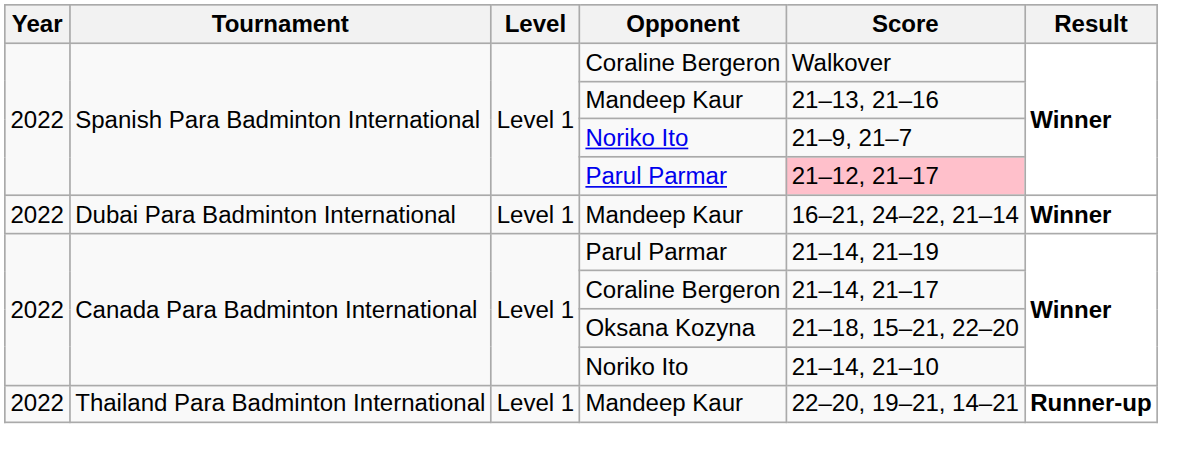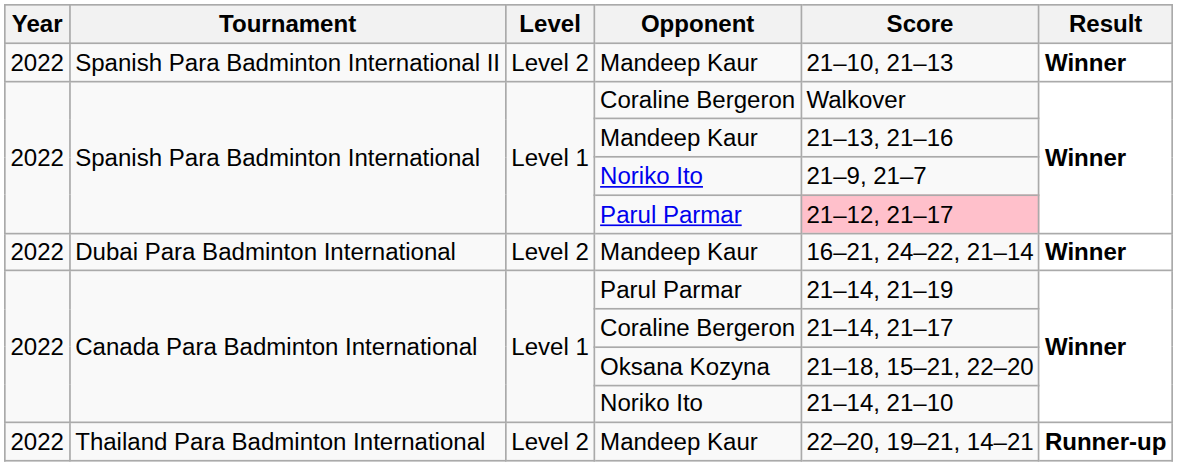+ row: 2022 | Spanish Para Badminton International II | Level 2 | Mandeep Kaur | 21–10, 21–13 | Winner
Dubai Para Badminton International | Level: Level 1 -> Level 2
Thailand Para Badminton International | Level: Level 1 -> Level 2
